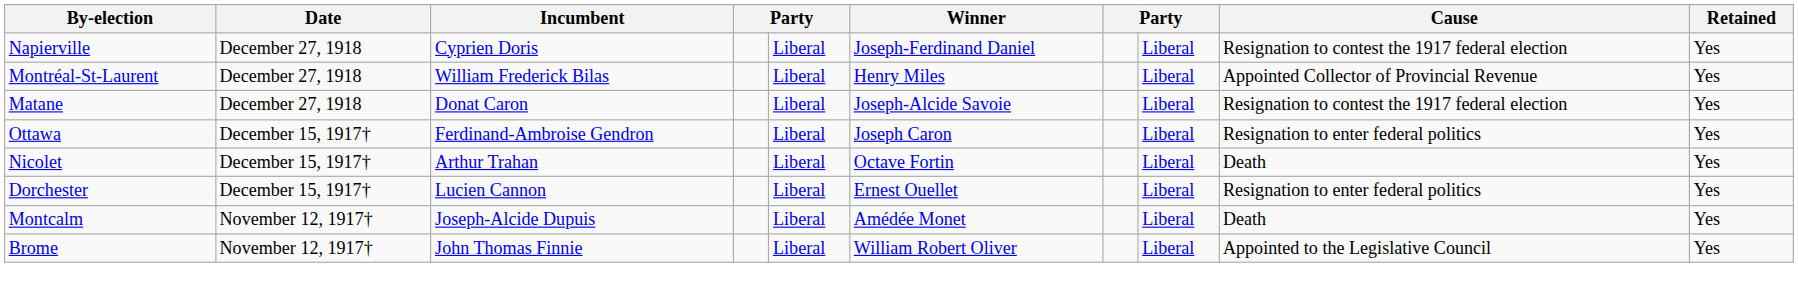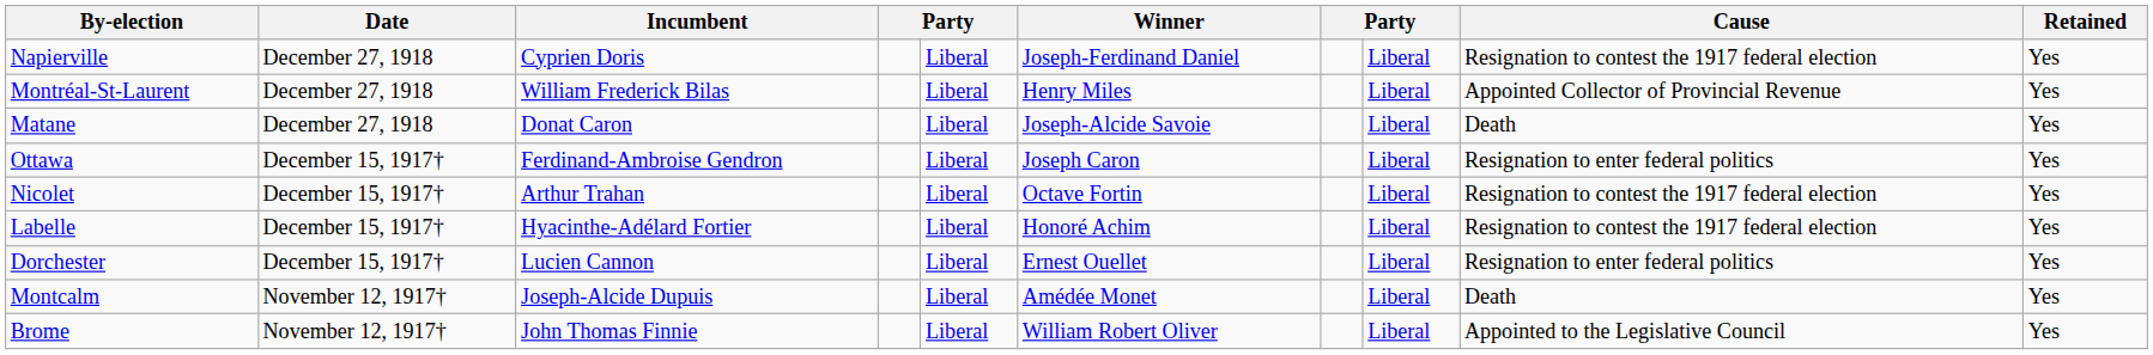Matane | Cause: Resignation to contest the 1917 federal election -> Death
Nicolet | Cause: Death -> Resignation to contest the 1917 federal election
+ row: Labelle | December 15, 1917† | Hyacinthe-Adélard Fortier | Liberal | Honoré Achim | Liberal | Resignation to contest the 1917 federal election | Yes
